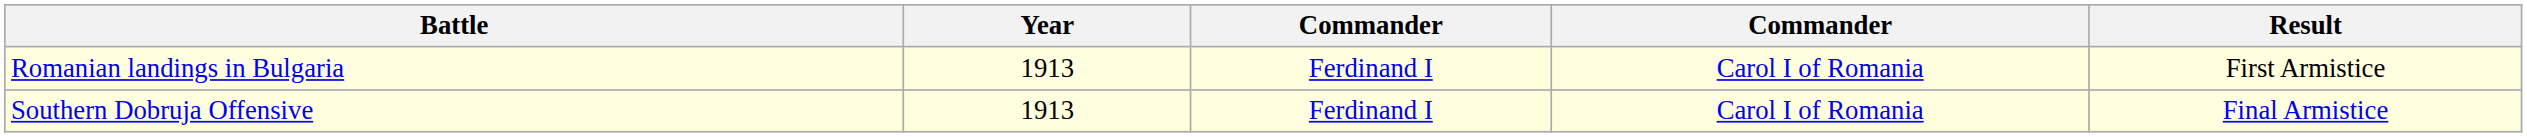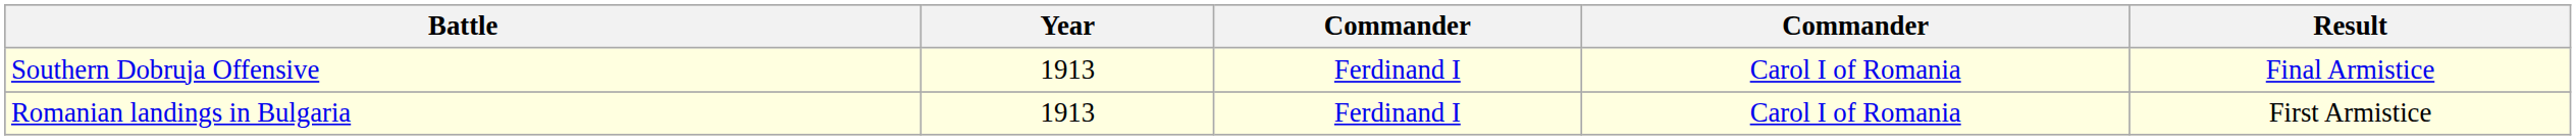rows swapped: Romanian landings in Bulgaria <-> Southern Dobruja Offensive
